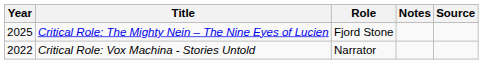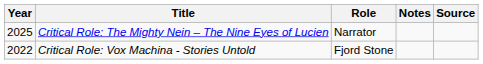Critical Role: The Mighty Nein – The Nine Eyes of Lucien | Role: Fjord Stone -> Narrator
Critical Role: Vox Machina - Stories Untold | Role: Narrator -> Fjord Stone
